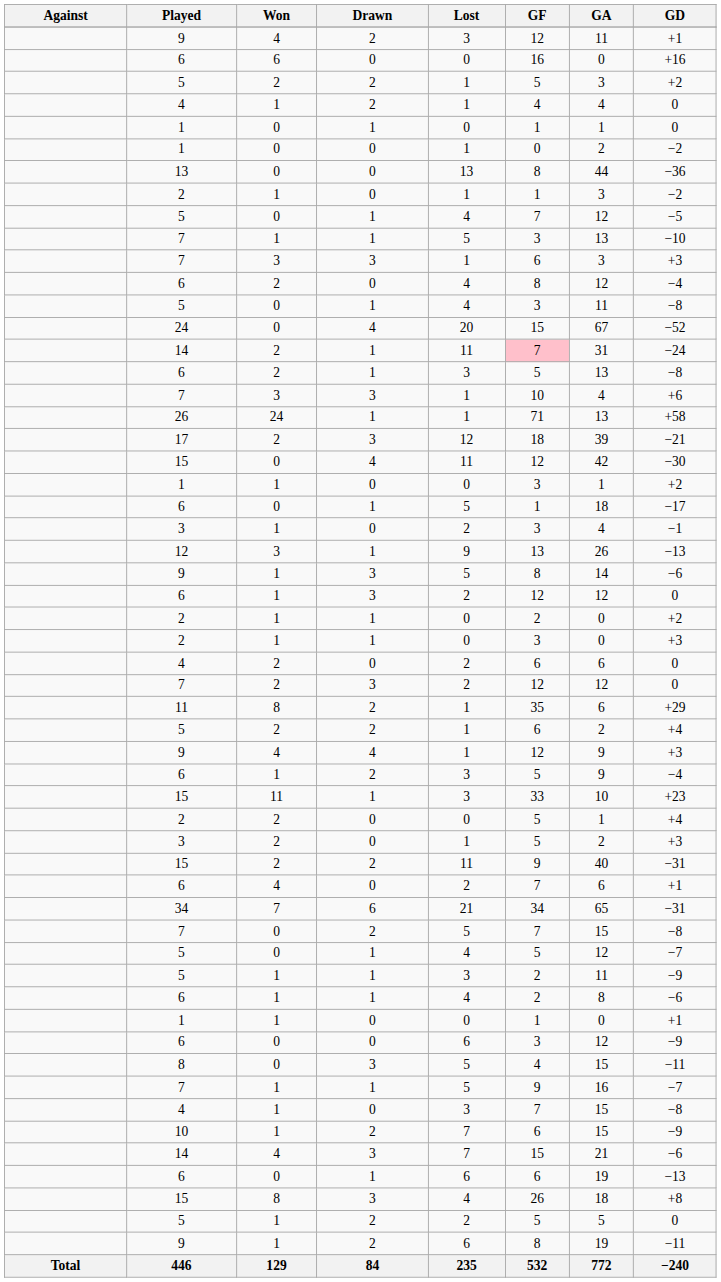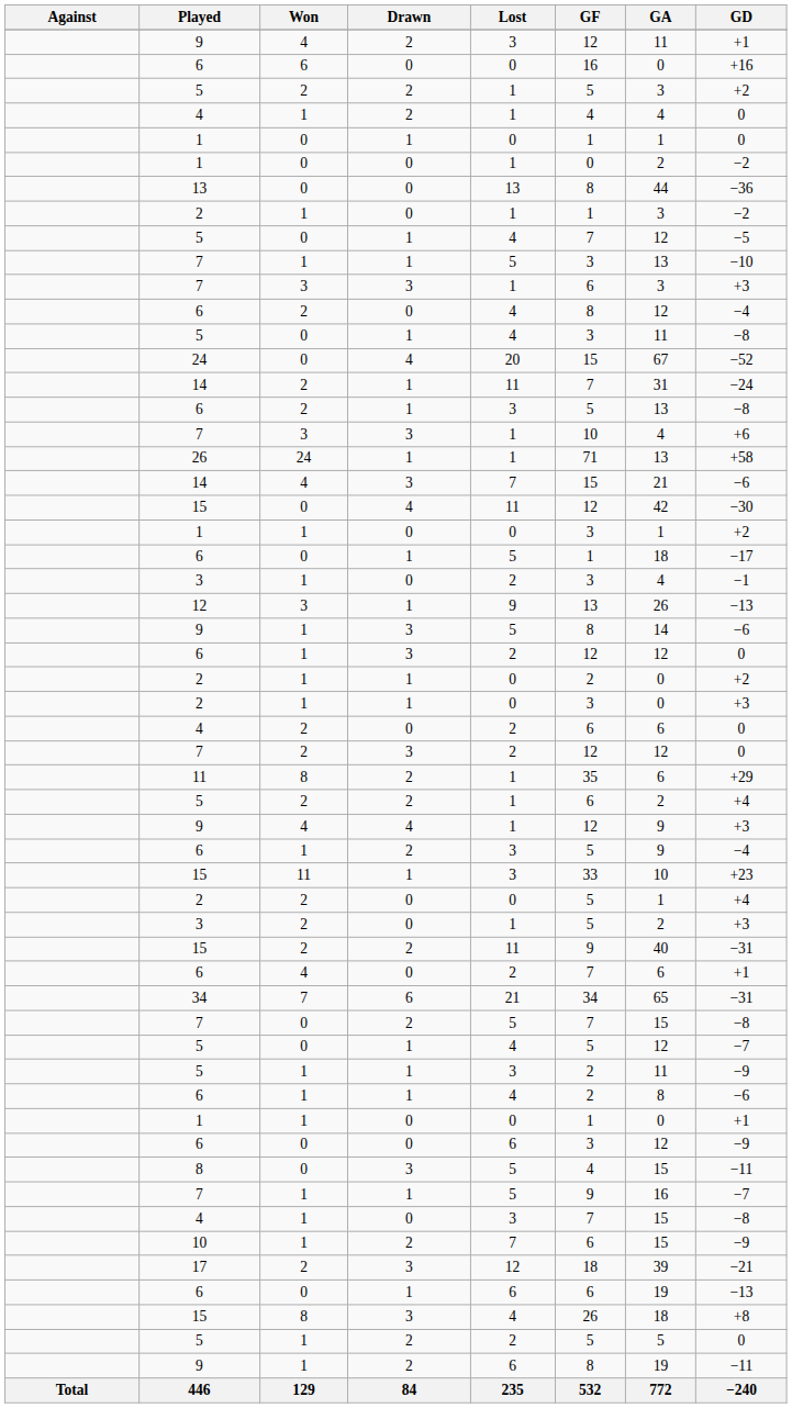14 / 2 | GF: pink background -> no background
rows swapped: 14 / 4 <-> 17
